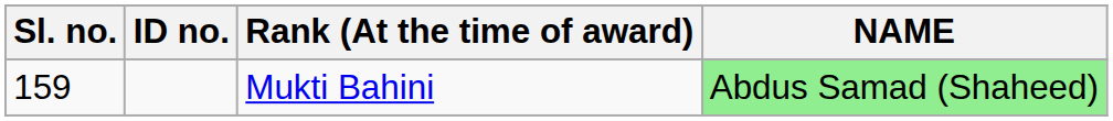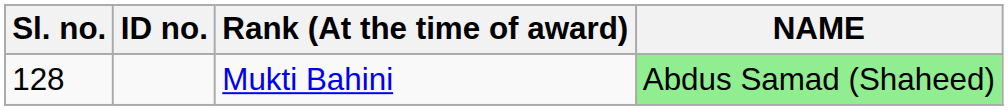Mukti Bahini | Sl. no.: 159 -> 128
